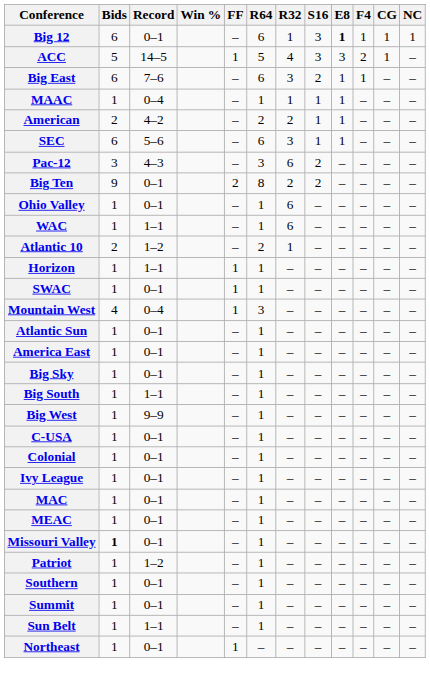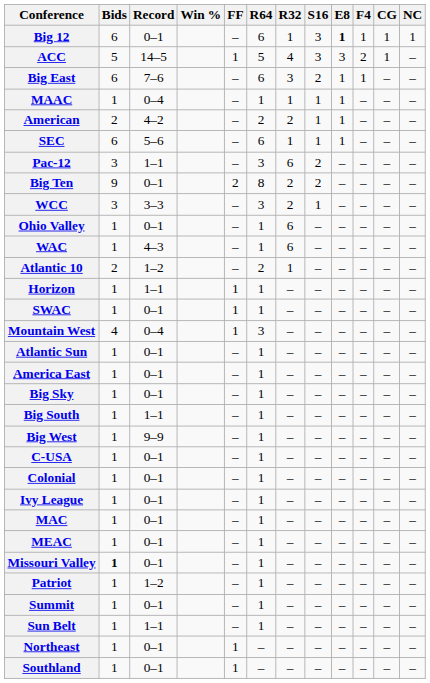SEC | R32: 3 -> 1
Pac-12 | Record: 4–3 -> 1–1
+ row: WCC | 3 | 3–3 | – | 3 | 2 | 1 | – | – | – | –
WAC | Record: 1–1 -> 4–3
- row: Southern | 1 | 0–1 | – | 1 | – | – | – | – | – | –
+ row: Southland | 1 | 0–1 | 1 | – | – | – | – | – | – | –
